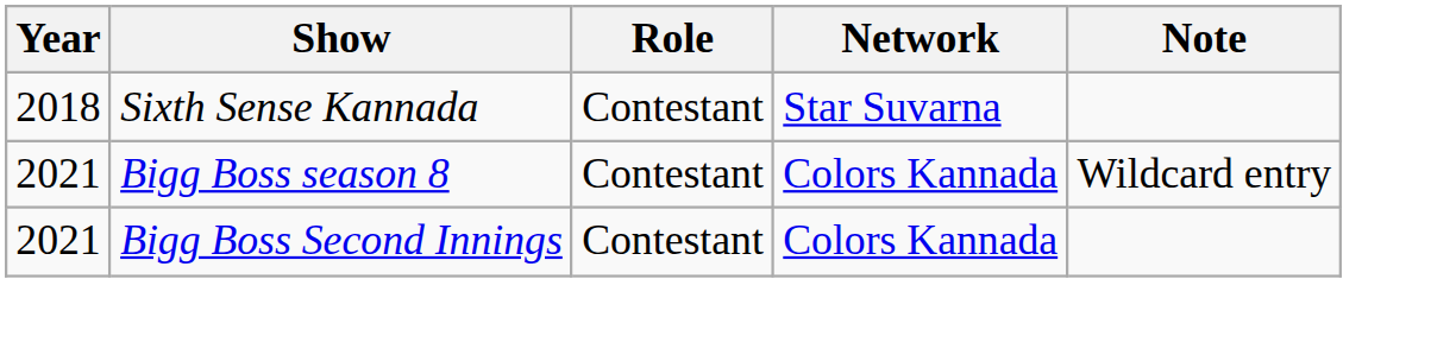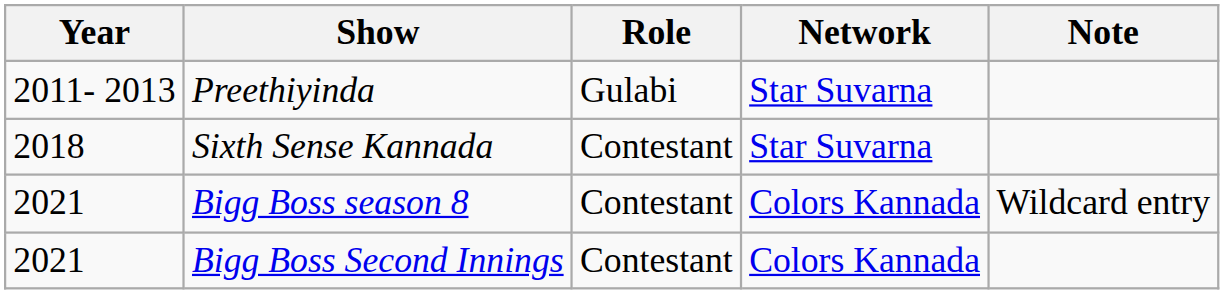+ row: 2011- 2013 | Preethiyinda | Gulabi | Star Suvarna
